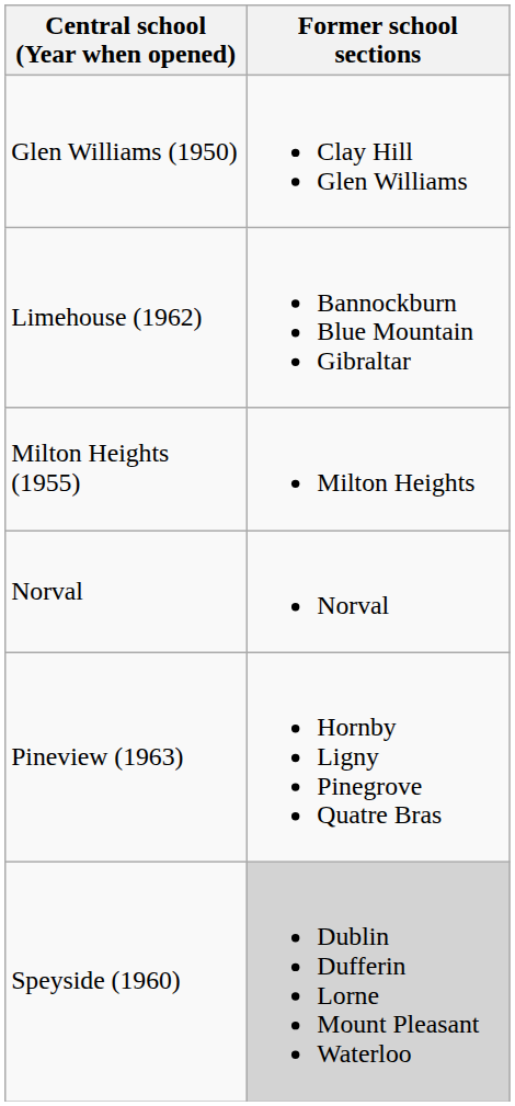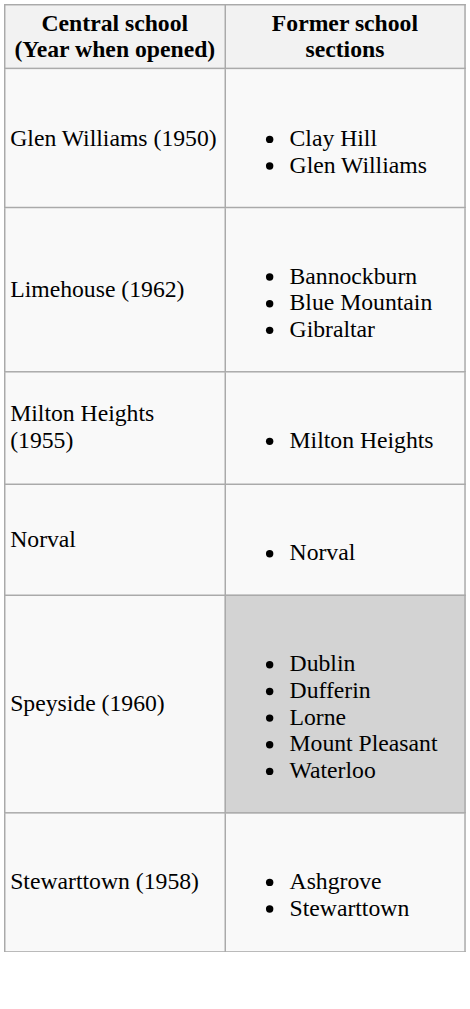- row: Pineview (1963) | Hornby Ligny Pinegrove Quatre Bras
+ row: Stewarttown (1958) | Ashgrove Stewarttown
